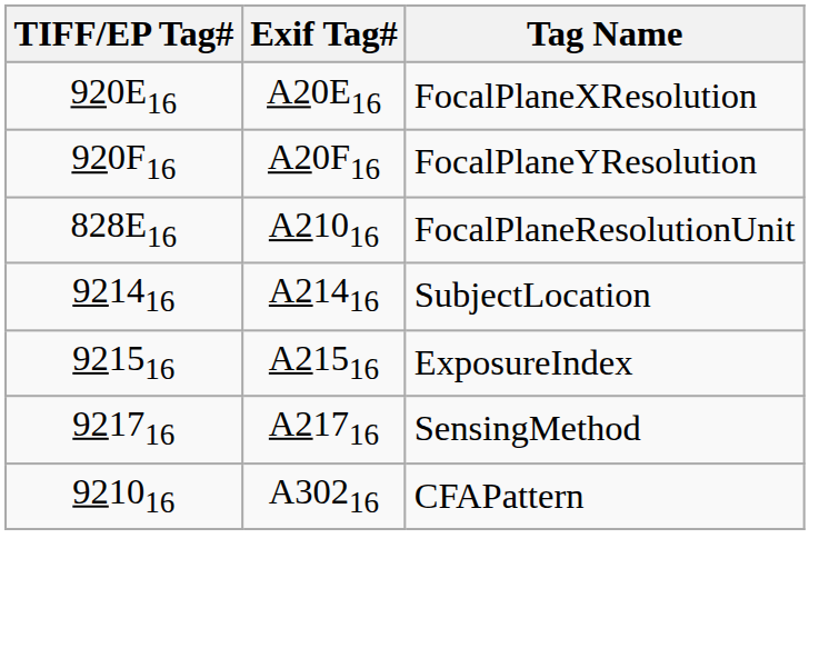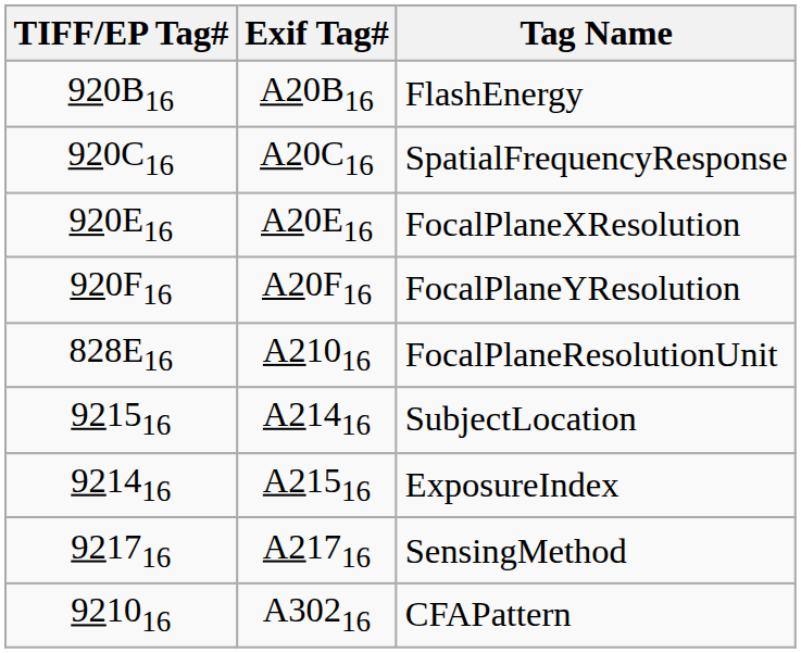+ row: 920B16 | A20B16 | FlashEnergy
+ row: 920C16 | A20C16 | SpatialFrequencyResponse
SubjectLocation | TIFF/EP Tag#: 921416 -> 921516
ExposureIndex | TIFF/EP Tag#: 921516 -> 921416
